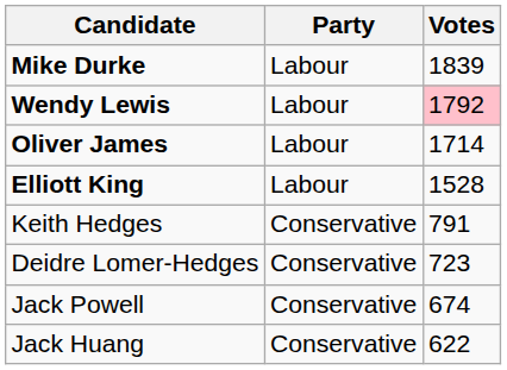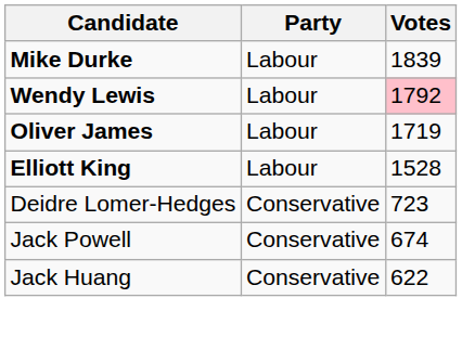Oliver James | Votes: 1714 -> 1719
- row: Keith Hedges | Conservative | 791
